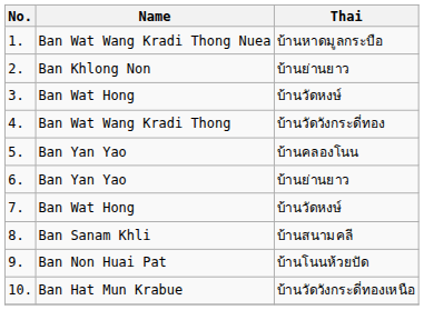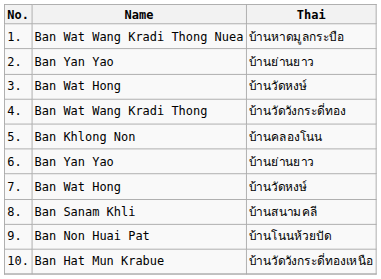2. | Name: Ban Khlong Non -> Ban Yan Yao
5. | Name: Ban Yan Yao -> Ban Khlong Non
